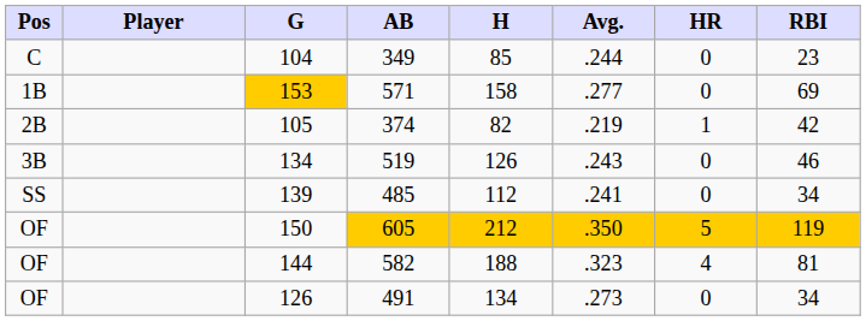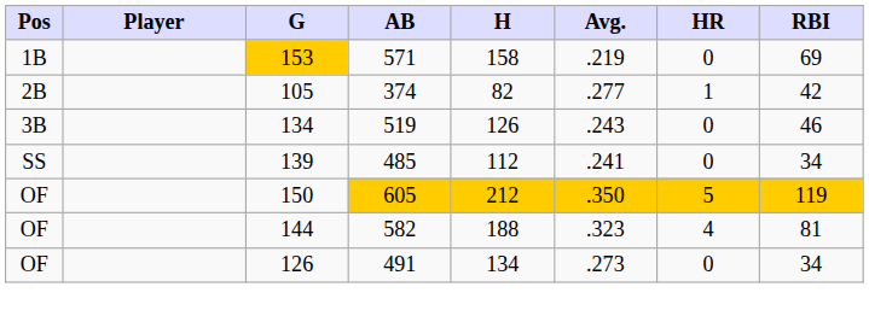- row: C | 104 | 349 | 85 | .244 | 0 | 23
153 | Avg.: .277 -> .219
105 | Avg.: .219 -> .277
